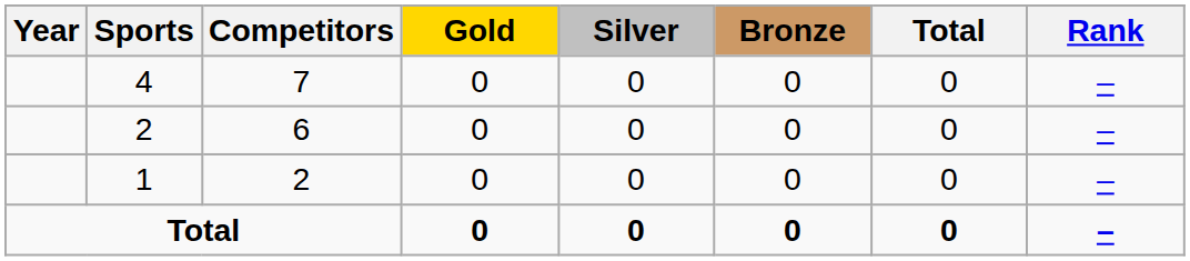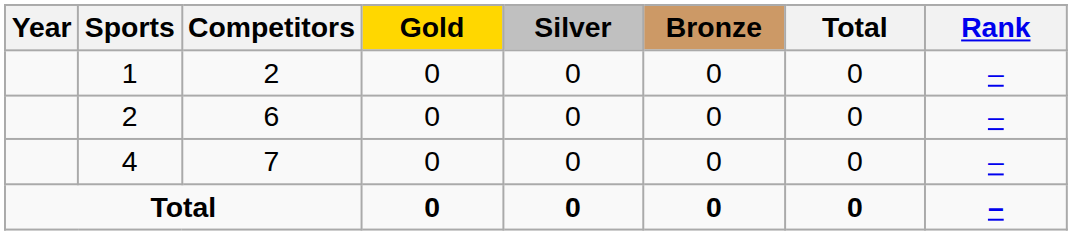rows swapped: 1 <-> 4
